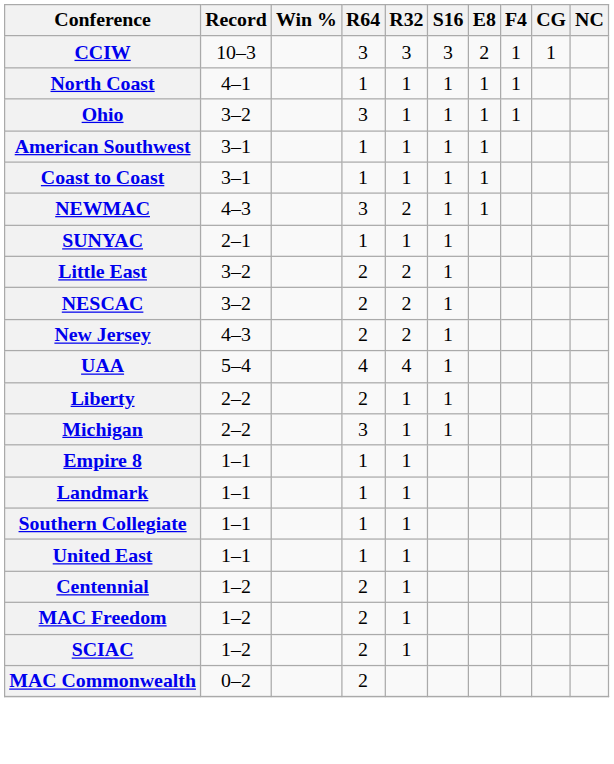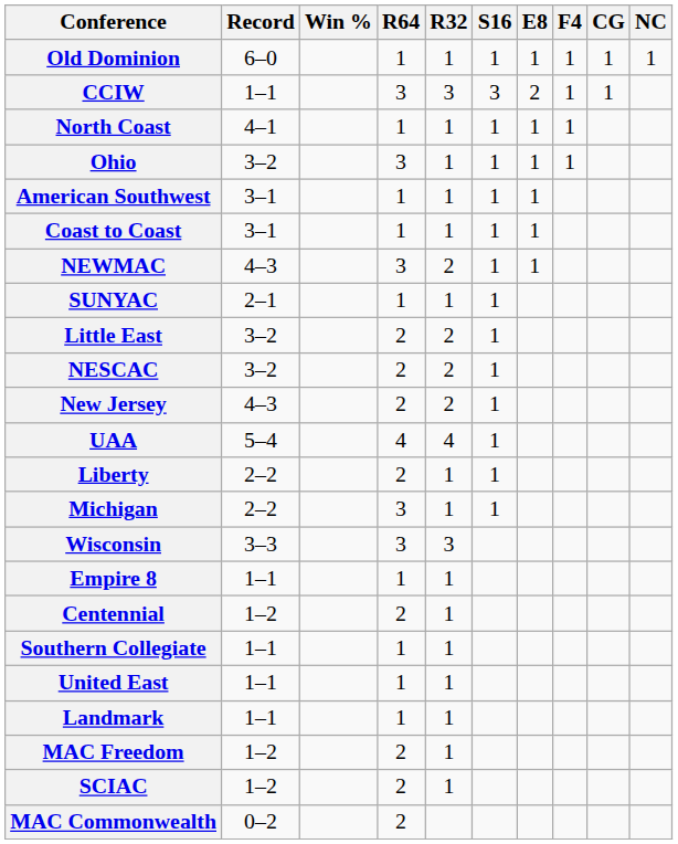+ row: Old Dominion | 6–0 | 1 | 1 | 1 | 1 | 1 | 1 | 1
CCIW | Record: 10–3 -> 1–1
+ row: Wisconsin | 3–3 | 3 | 3
rows swapped: Landmark <-> Centennial
